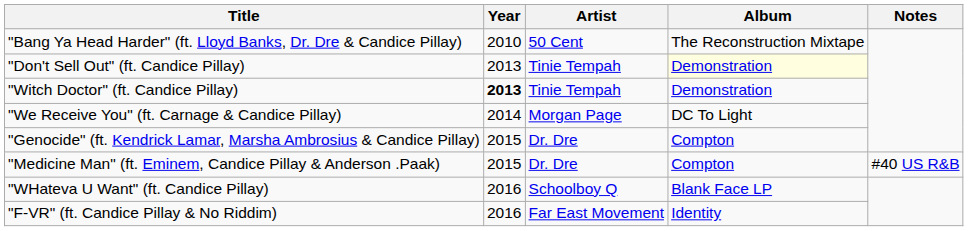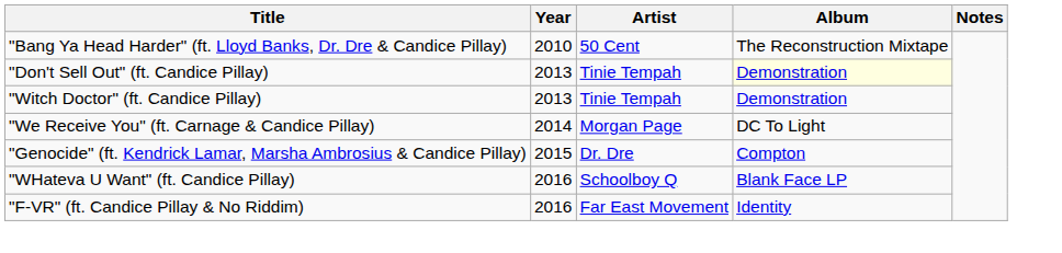"Witch Doctor" (ft. Candice Pillay) | Year: bold -> normal
- row: "Medicine Man" (ft. Eminem, Candice Pillay & Anderson .Paak) | 2015 | Dr. Dre | Compton | #40 US R&B
